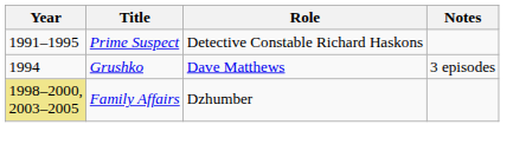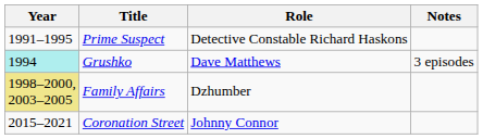Grushko | Year: no background -> paleturquoise background
+ row: 2015–2021 | Coronation Street | Johnny Connor
